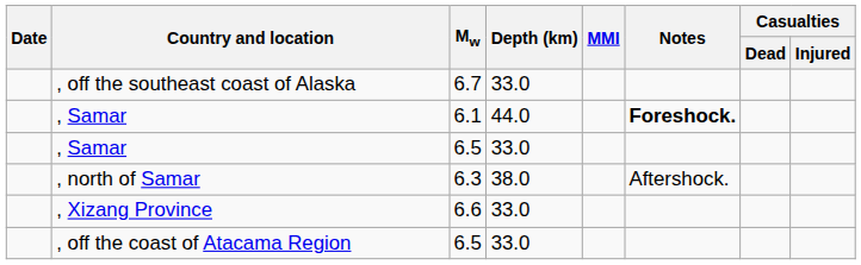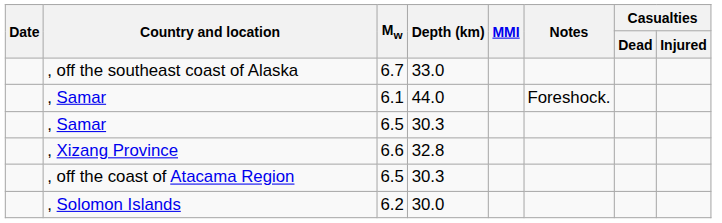, Samar / 6.1 | Notes: bold -> normal
, Samar / 6.5 | Depth (km): 33.0 -> 30.3
- row: , north of Samar | 6.3 | 38.0 | Aftershock.
, Xizang Province | Depth (km): 33.0 -> 32.8
, off the coast of Atacama Region | Depth (km): 33.0 -> 30.3
+ row: , Solomon Islands | 6.2 | 30.0
